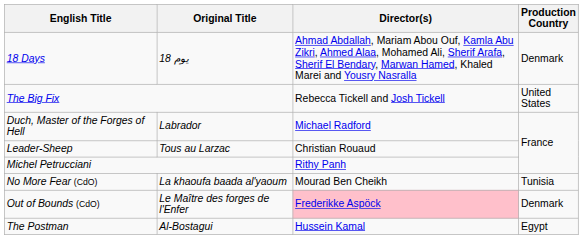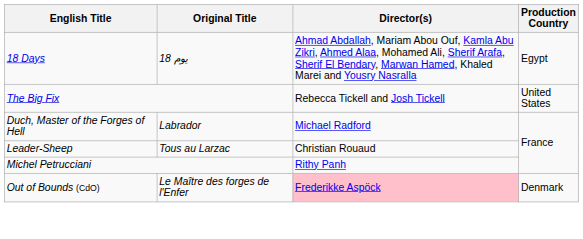18 Days | Production Country: Denmark -> Egypt
- row: No More Fear (CdO) | La khaoufa baada al'yaoum | Mourad Ben Cheikh | Tunisia
- row: The Postman | Al-Bostagui | Hussein Kamal | Egypt
